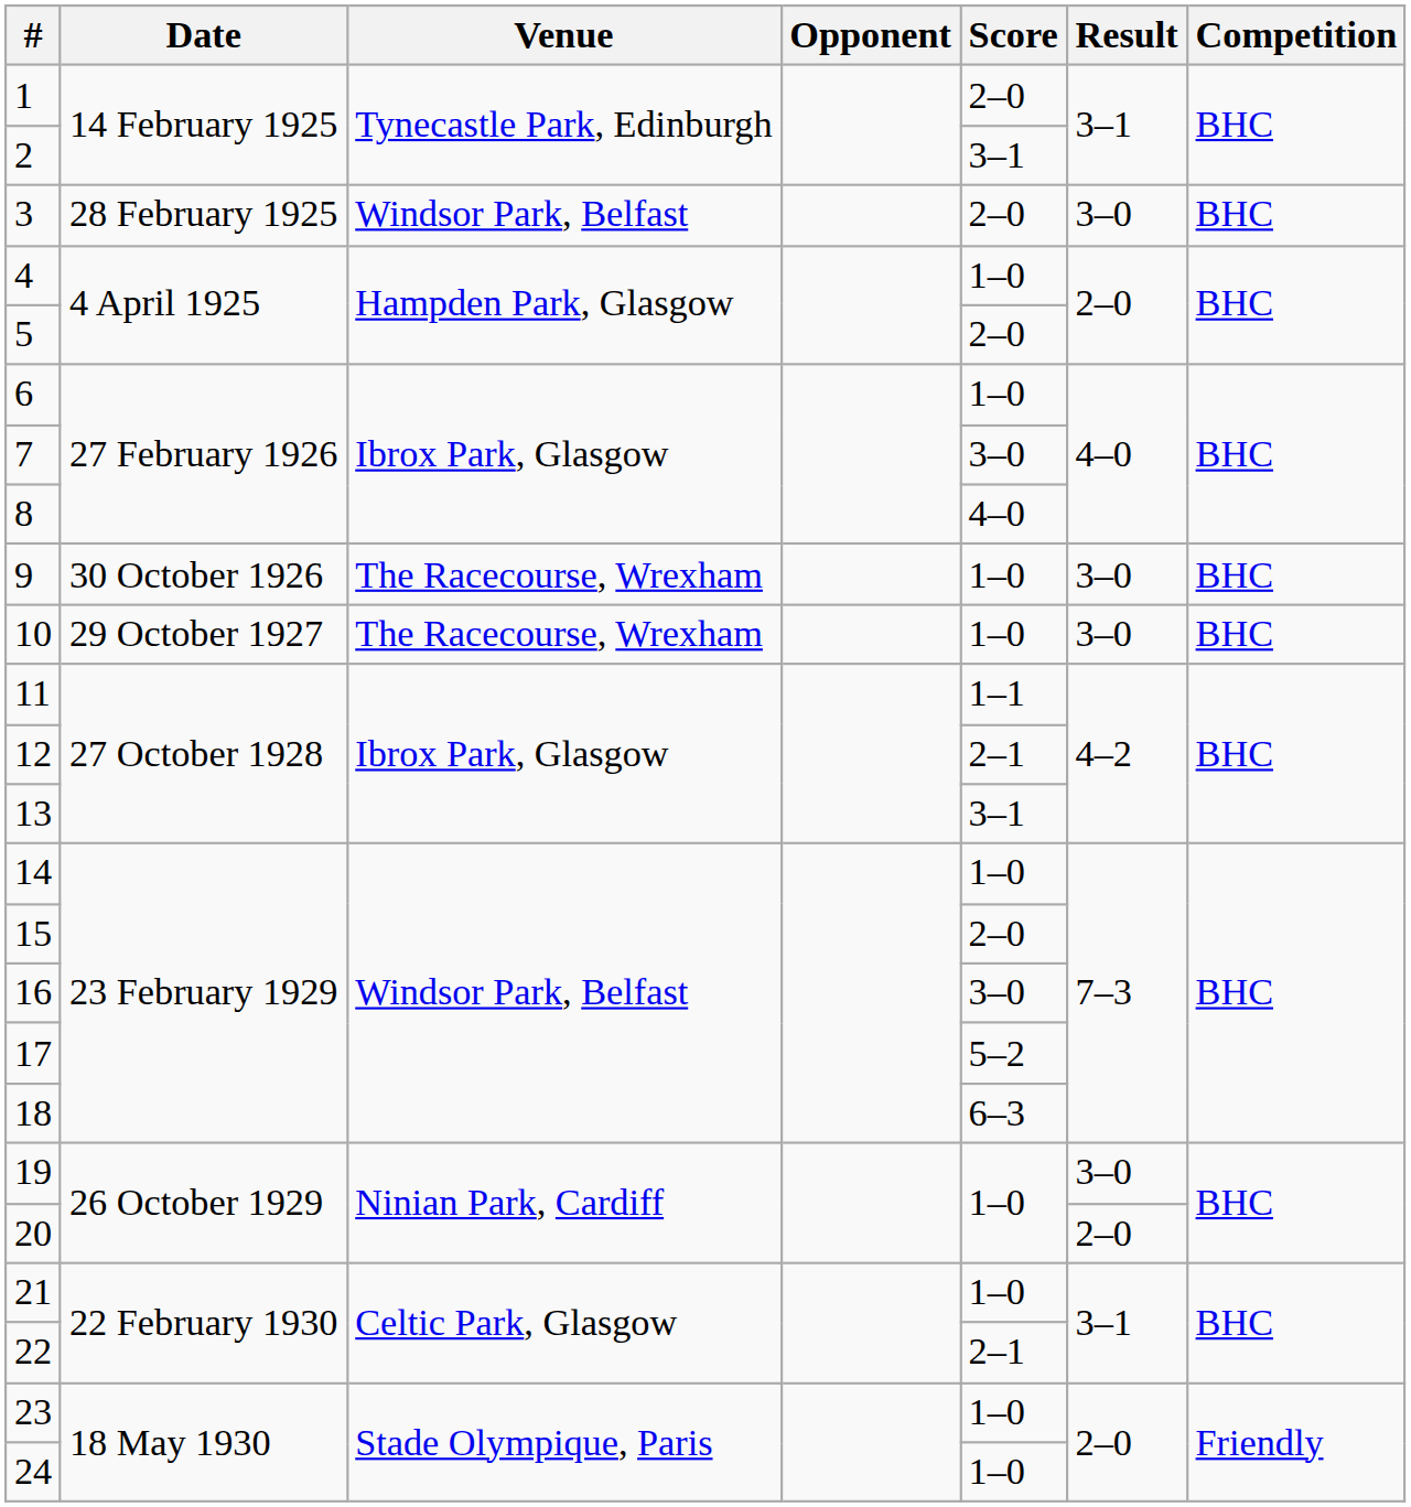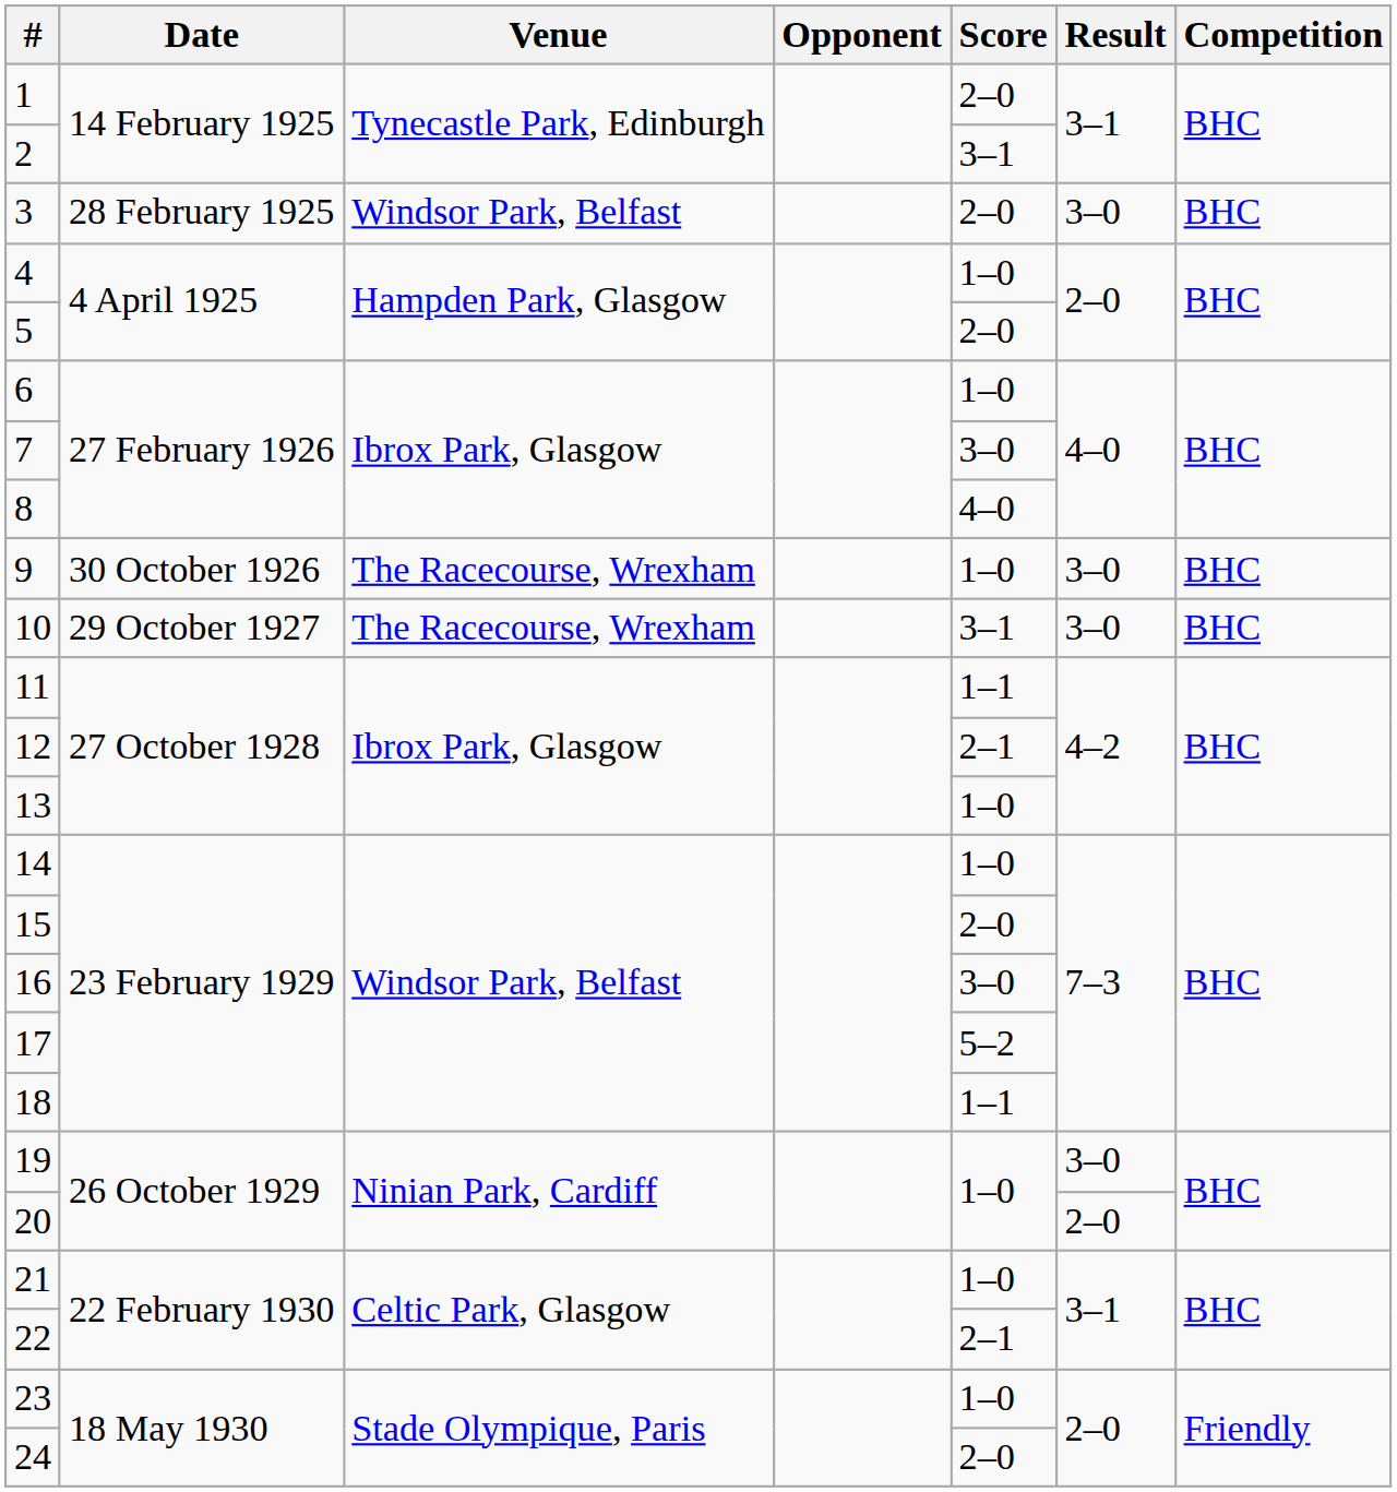10 | Score: 1–0 -> 3–1
13 | Score: 3–1 -> 1–0
18 | Score: 6–3 -> 1–1
24 | Score: 1–0 -> 2–0
